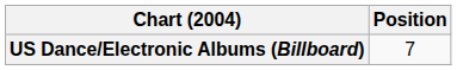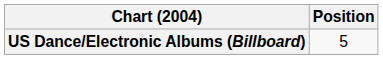US Dance/Electronic Albums (Billboard) | Position: 7 -> 5
